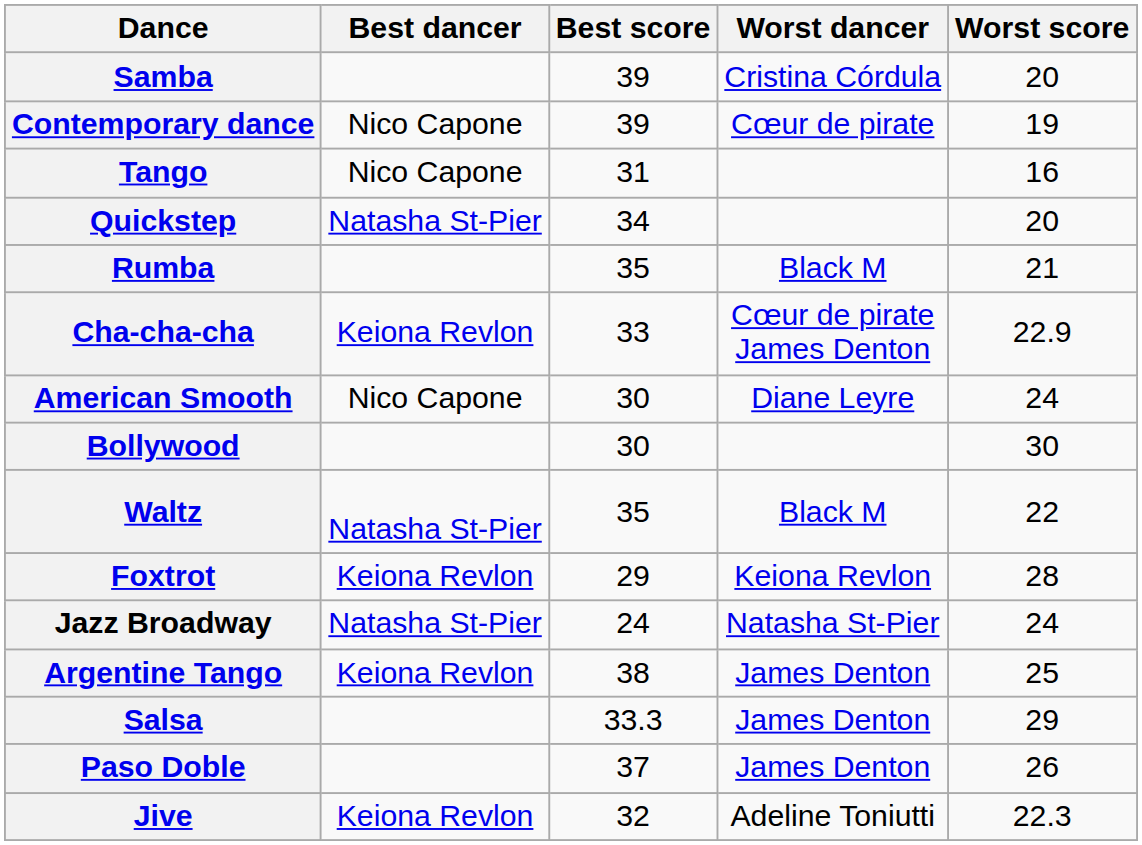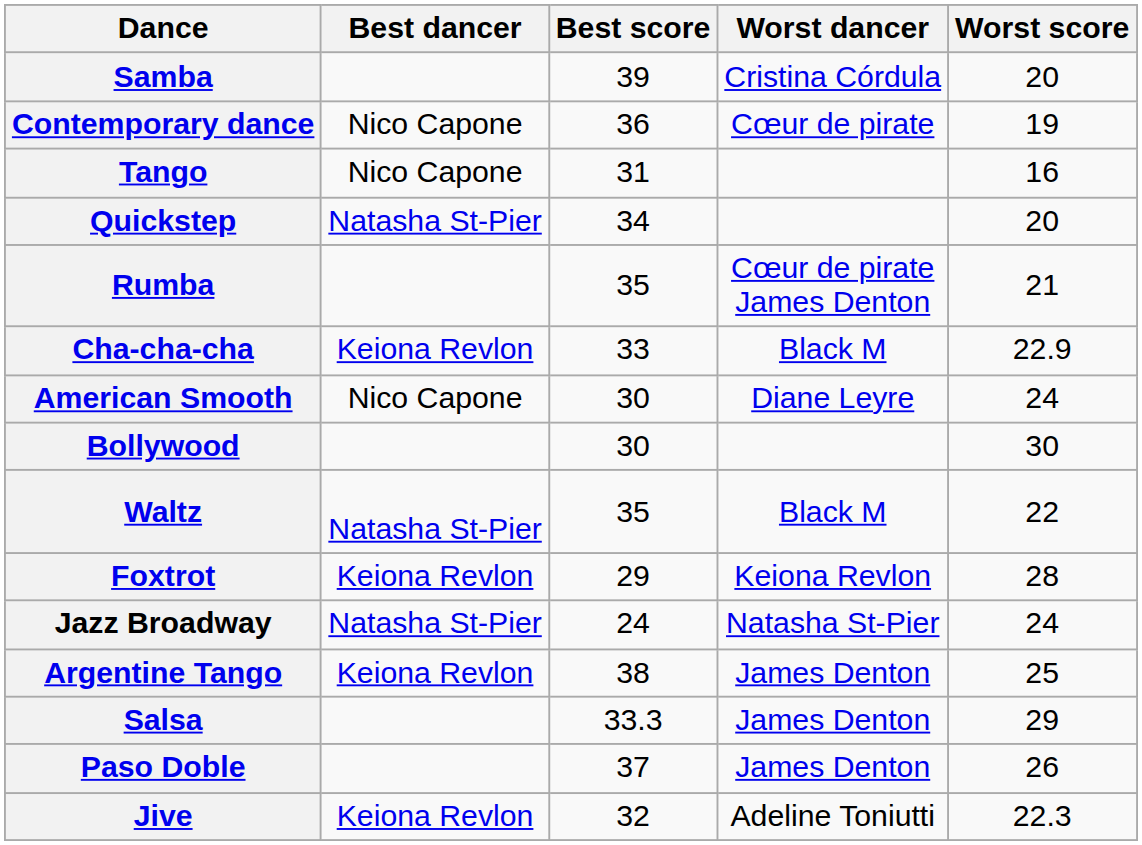Contemporary dance | Best score: 39 -> 36
Rumba | Worst dancer: Black M -> Cœur de pirate James Denton
Cha-cha-cha | Worst dancer: Cœur de pirate James Denton -> Black M
